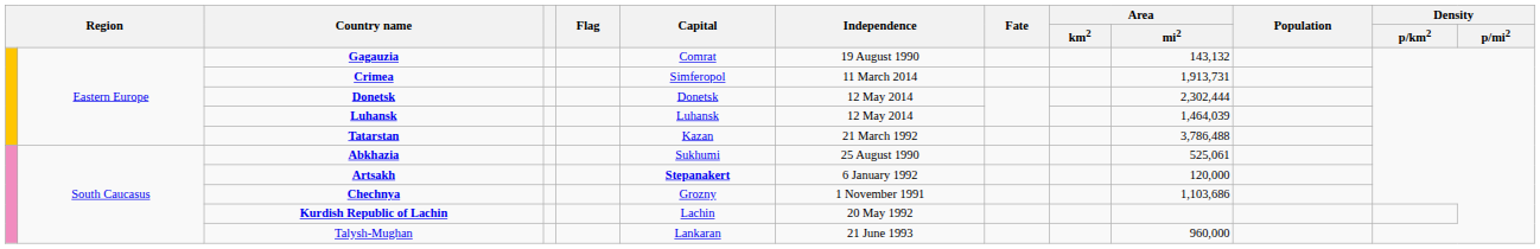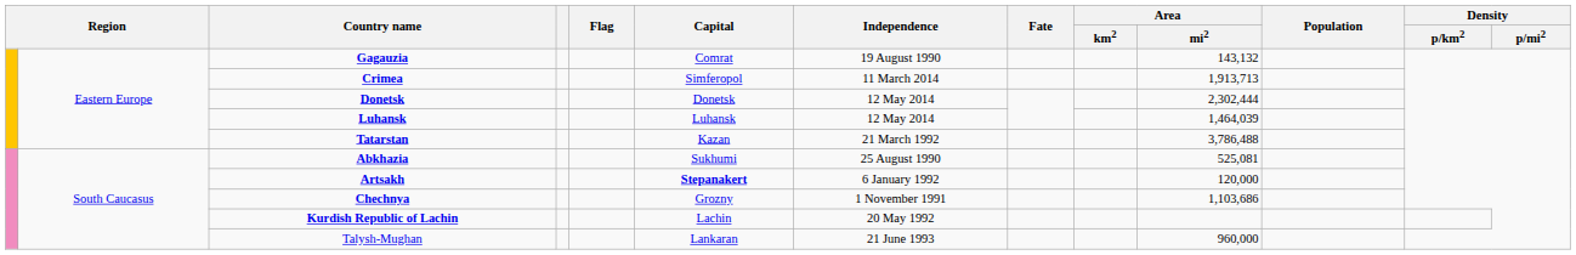Crimea | Area / mi2: 1,913,731 -> 1,913,713
Abkhazia | Area / mi2: 525,061 -> 525,081
